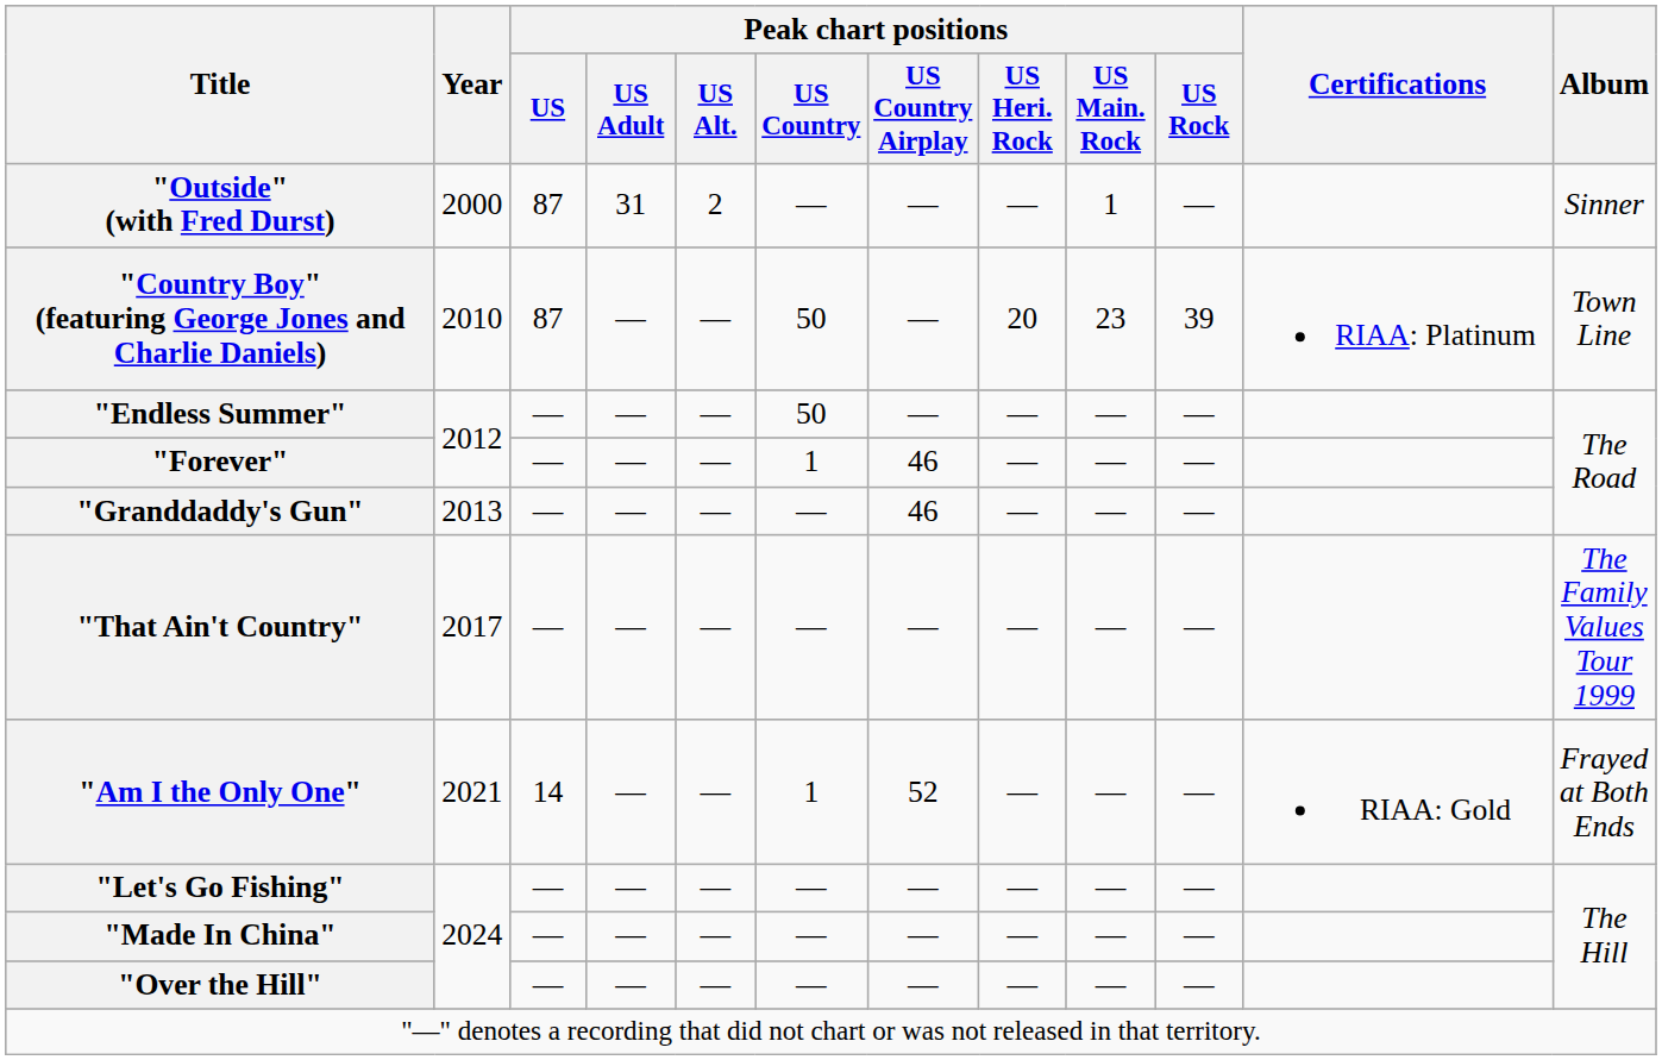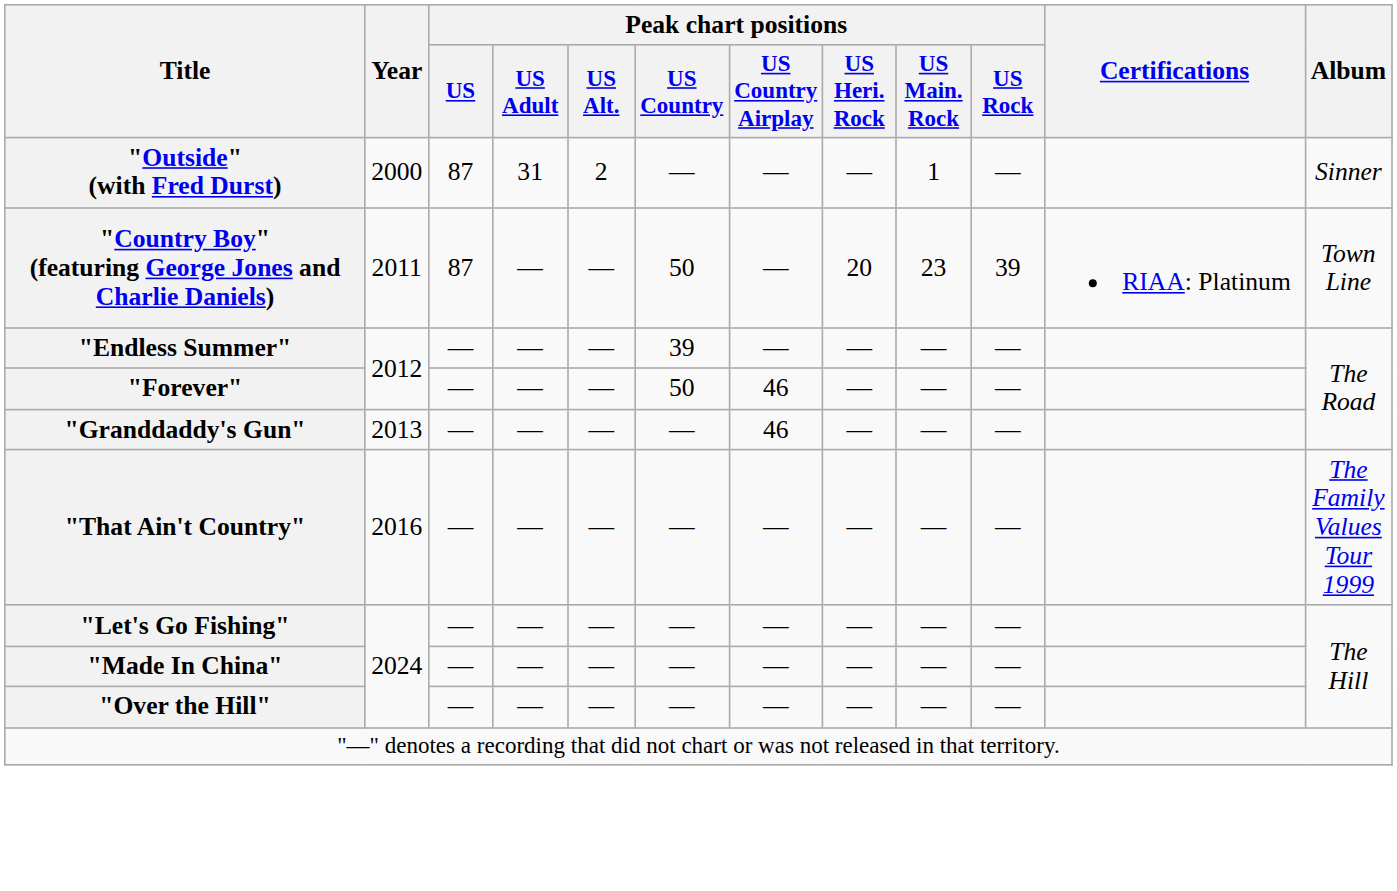"Country Boy" (featuring George Jones and Charlie Daniels) | Year: 2010 -> 2011
"Endless Summer" | Peak chart positions / US Country: 50 -> 39
"Forever" | Peak chart positions / US Country: 1 -> 50
"That Ain't Country" | Year: 2017 -> 2016
- row: "Am I the Only One" | 2021 | 14 | — | — | 1 | 52 | — | — | — | RIAA: Gold | Frayed at Both Ends
